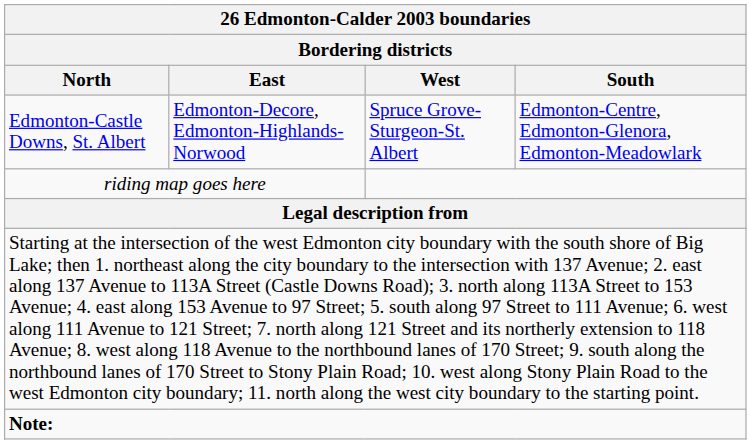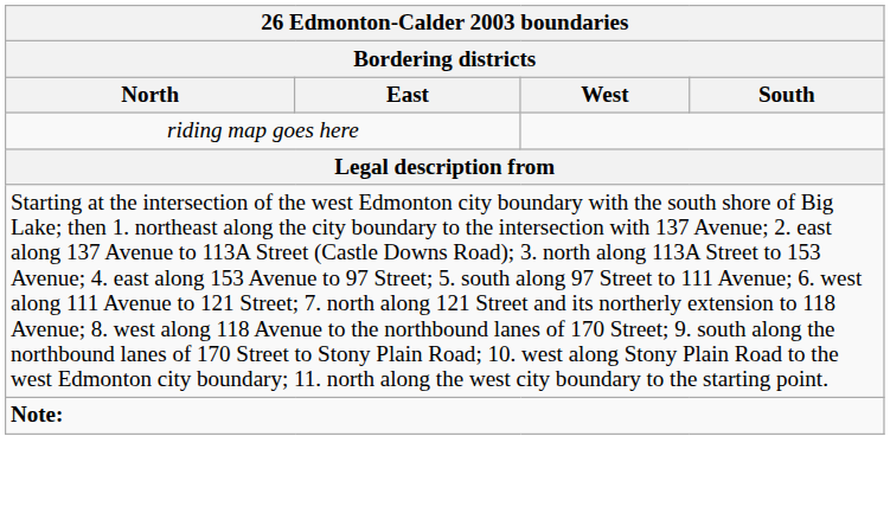- row: Edmonton-Castle Downs, St. Albert | Edmonton-Decore, Edmonton-Highlands-Norwood | Spruce Grove-Sturgeon-St. Albert | Edmonton-Centre, Edmonton-Glenora, Edmonton-Meadowlark
